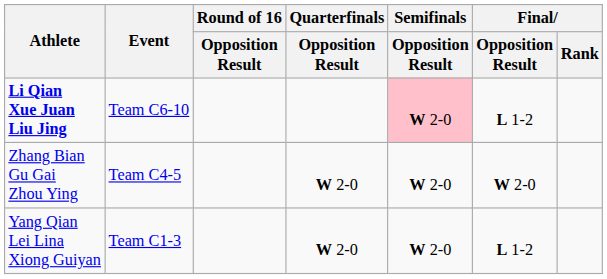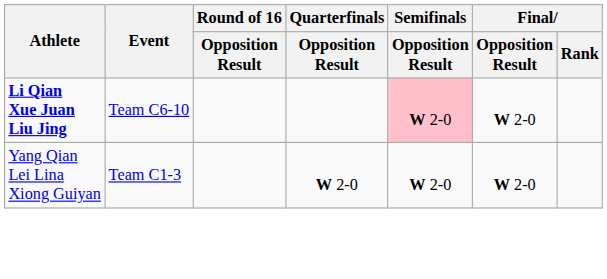Li Qian Xue Juan Liu Jing | Final / Opposition Result: L 1-2 -> W 2-0
- row: Zhang Bian Gu Gai Zhou Ying | Team C4-5 | W 2-0 | W 2-0 | W 2-0
Yang Qian Lei Lina Xiong Guiyan | Final / Opposition Result: L 1-2 -> W 2-0
